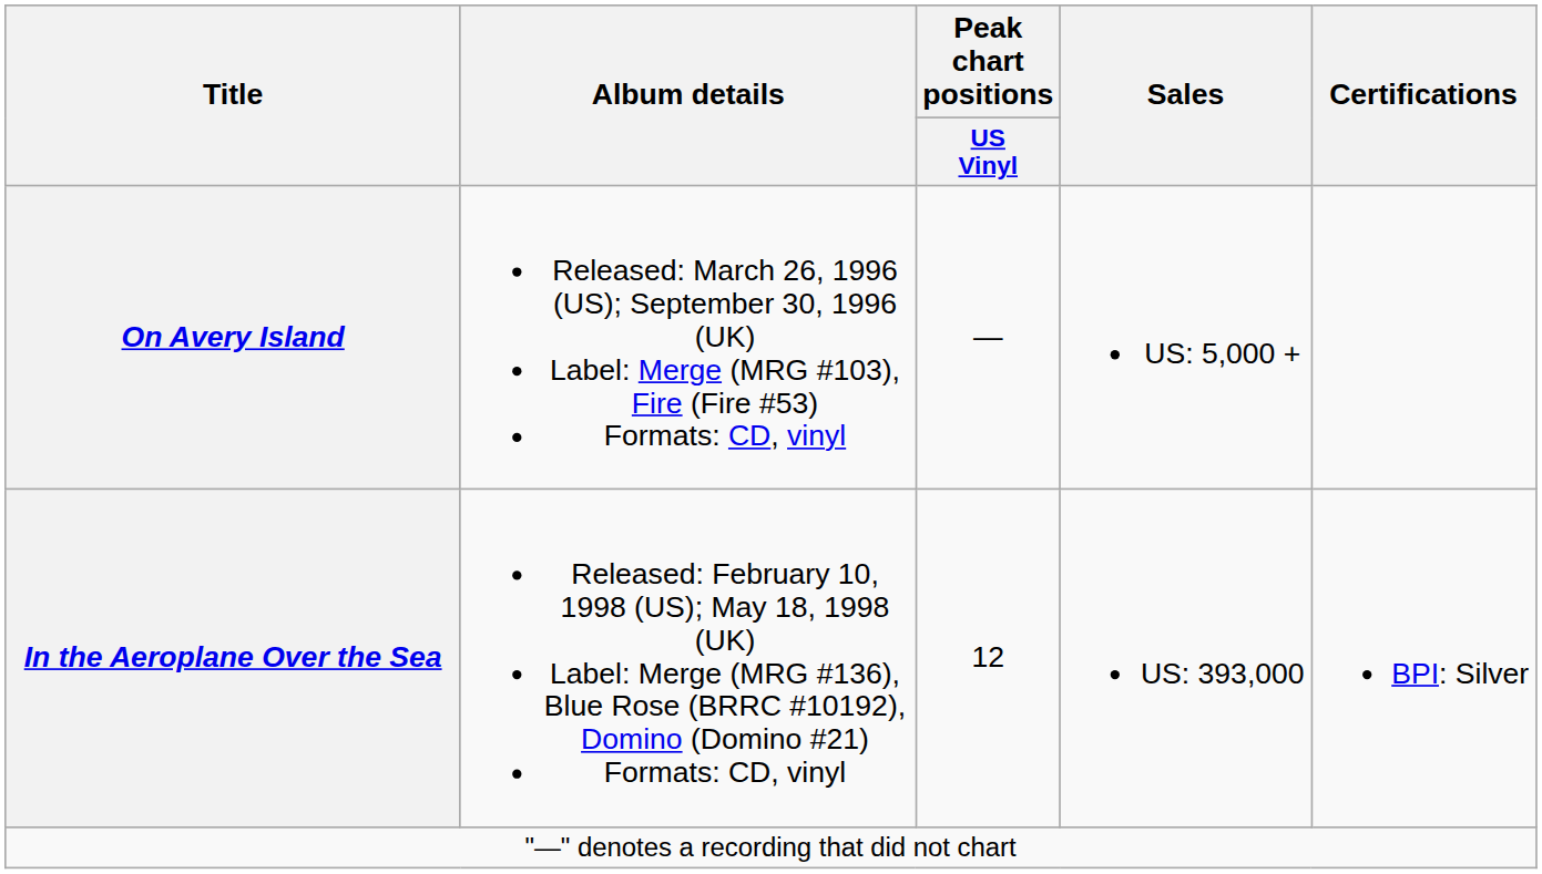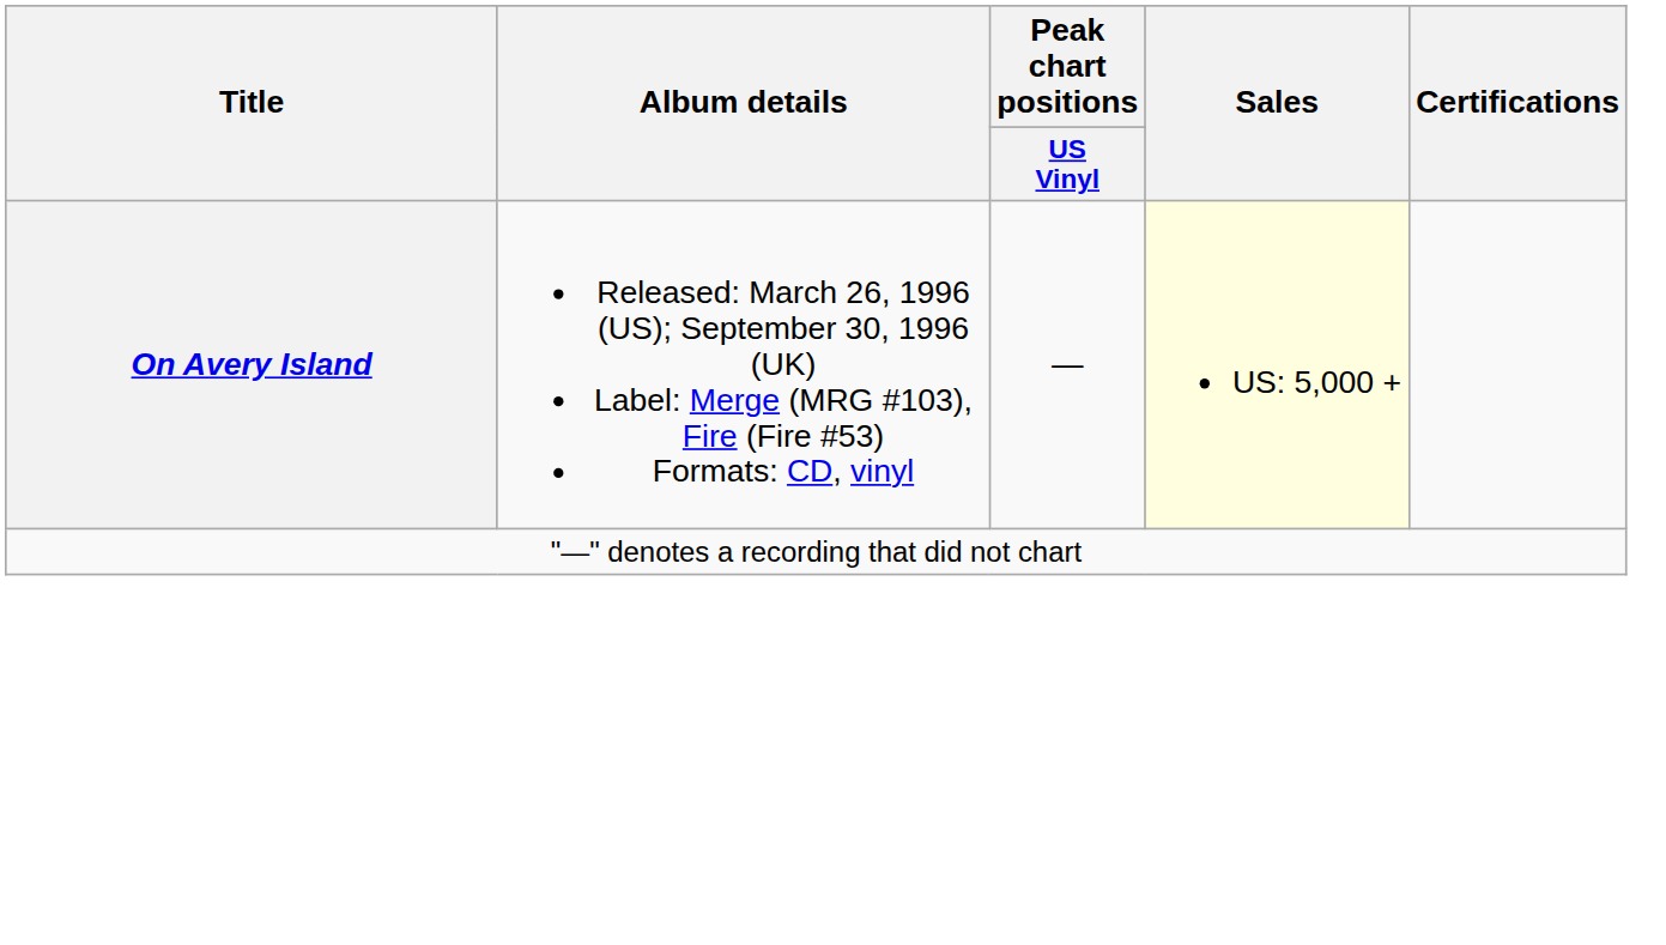On Avery Island | Sales: no background -> lightyellow background
- row: In the Aeroplane Over the Sea | Released: February 10, 1998 (US); May 18, 1998 (UK) Label: Merge (MRG #136), Blue Rose (BRRC #10192), Domino (Domino #21) Formats: CD, vinyl | 12 | US: 393,000 | BPI: Silver
